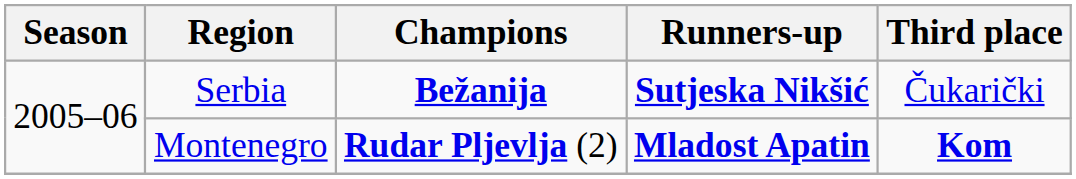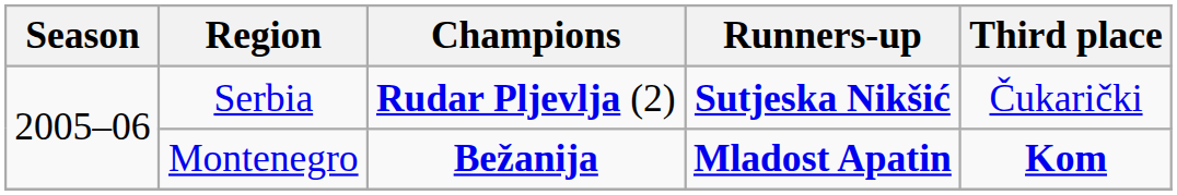Serbia | Champions: Bežanija -> Rudar Pljevlja (2)
Montenegro | Champions: Rudar Pljevlja (2) -> Bežanija
